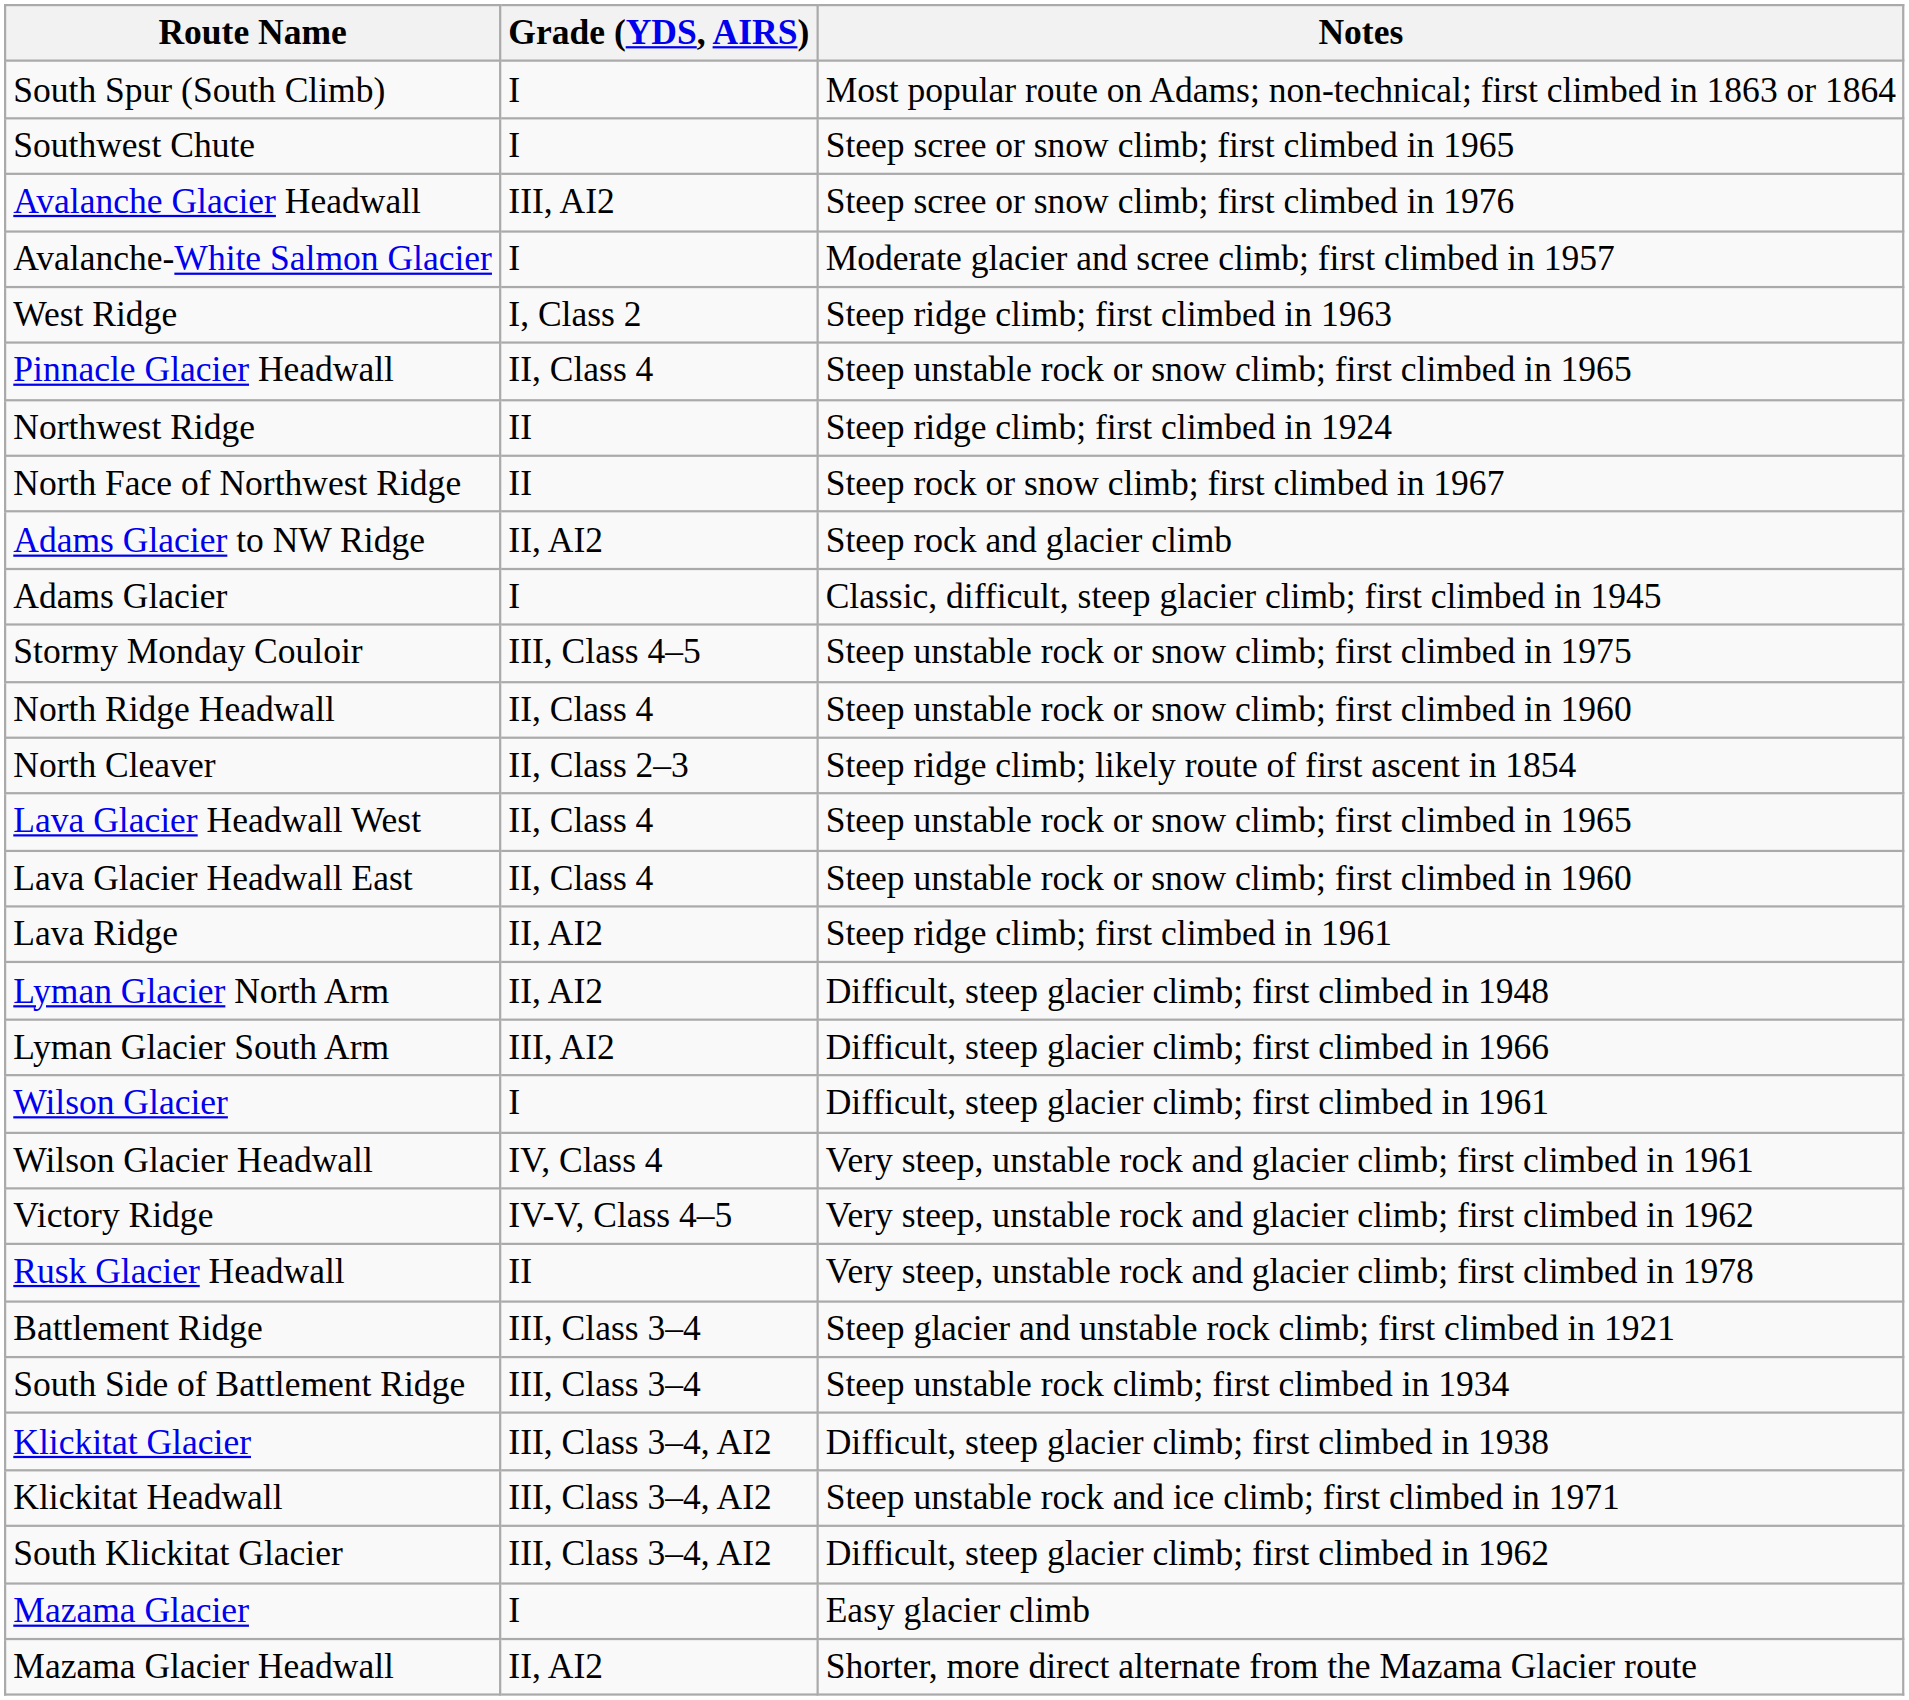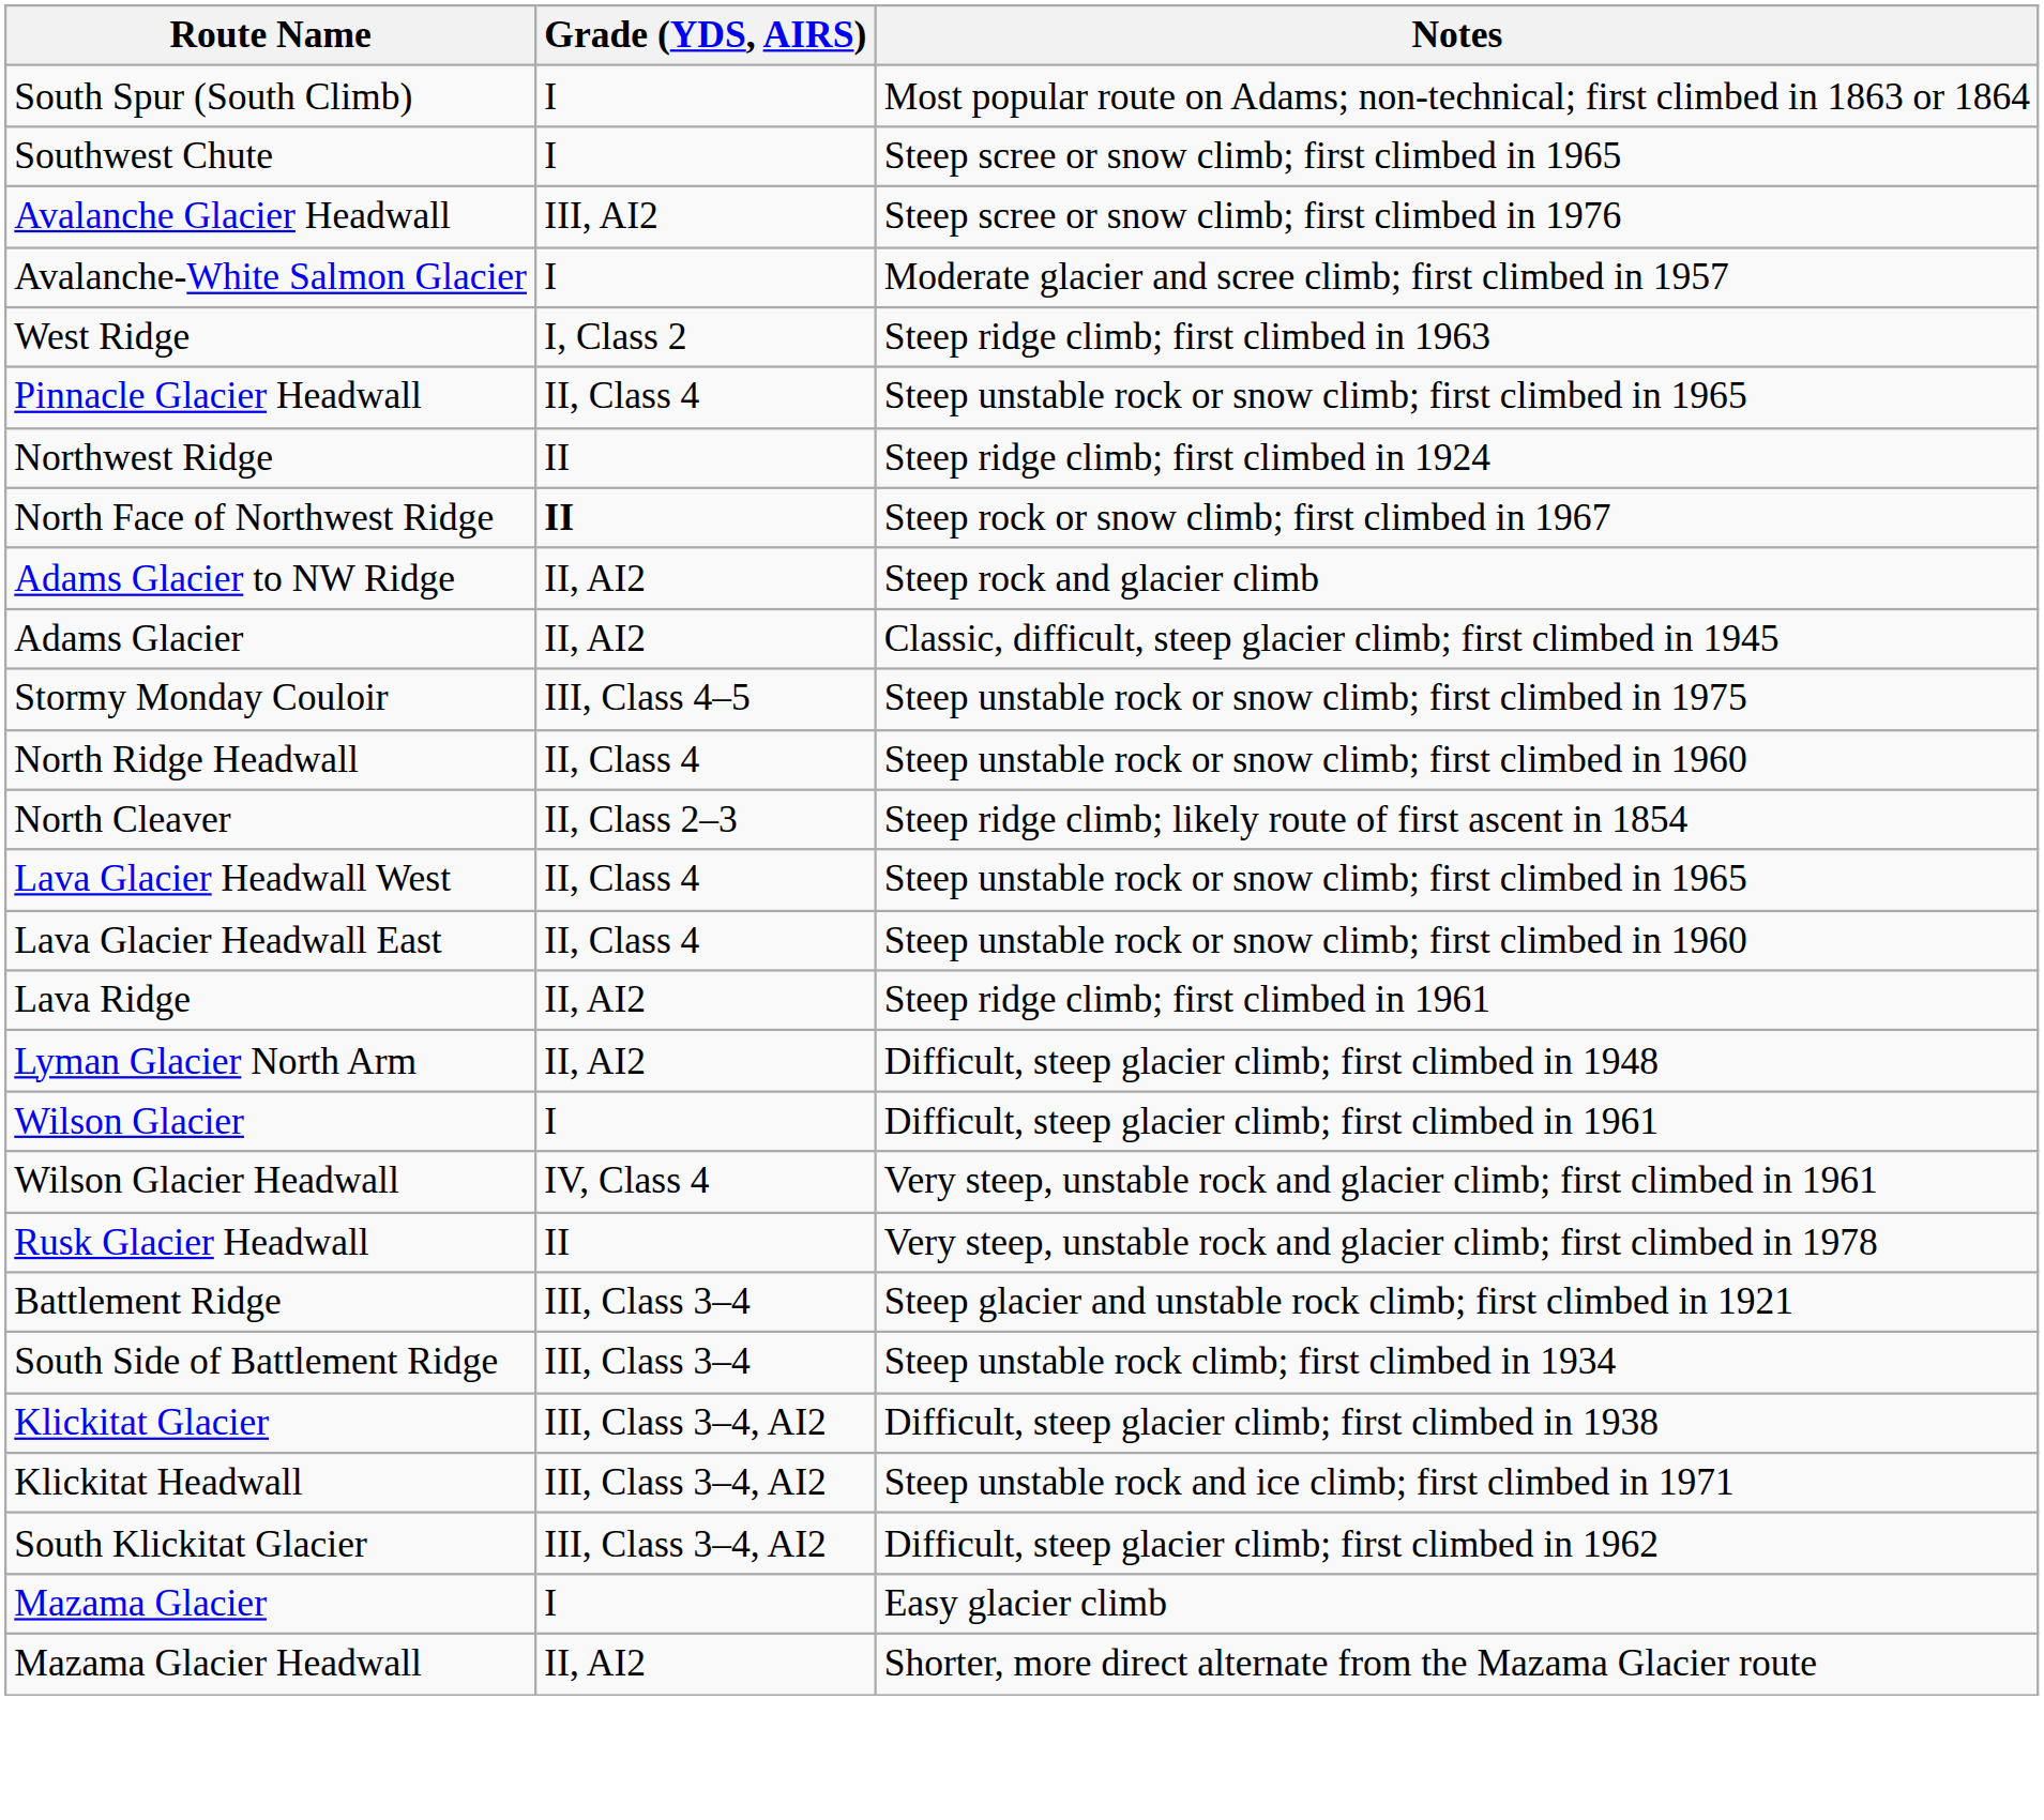North Face of Northwest Ridge | Grade (YDS, AIRS): normal -> bold
Adams Glacier | Grade (YDS, AIRS): I -> II, AI2
- row: Lyman Glacier South Arm | III, AI2 | Difficult, steep glacier climb; first climbed in 1966
- row: Victory Ridge | IV-V, Class 4–5 | Very steep, unstable rock and glacier climb; first climbed in 1962
